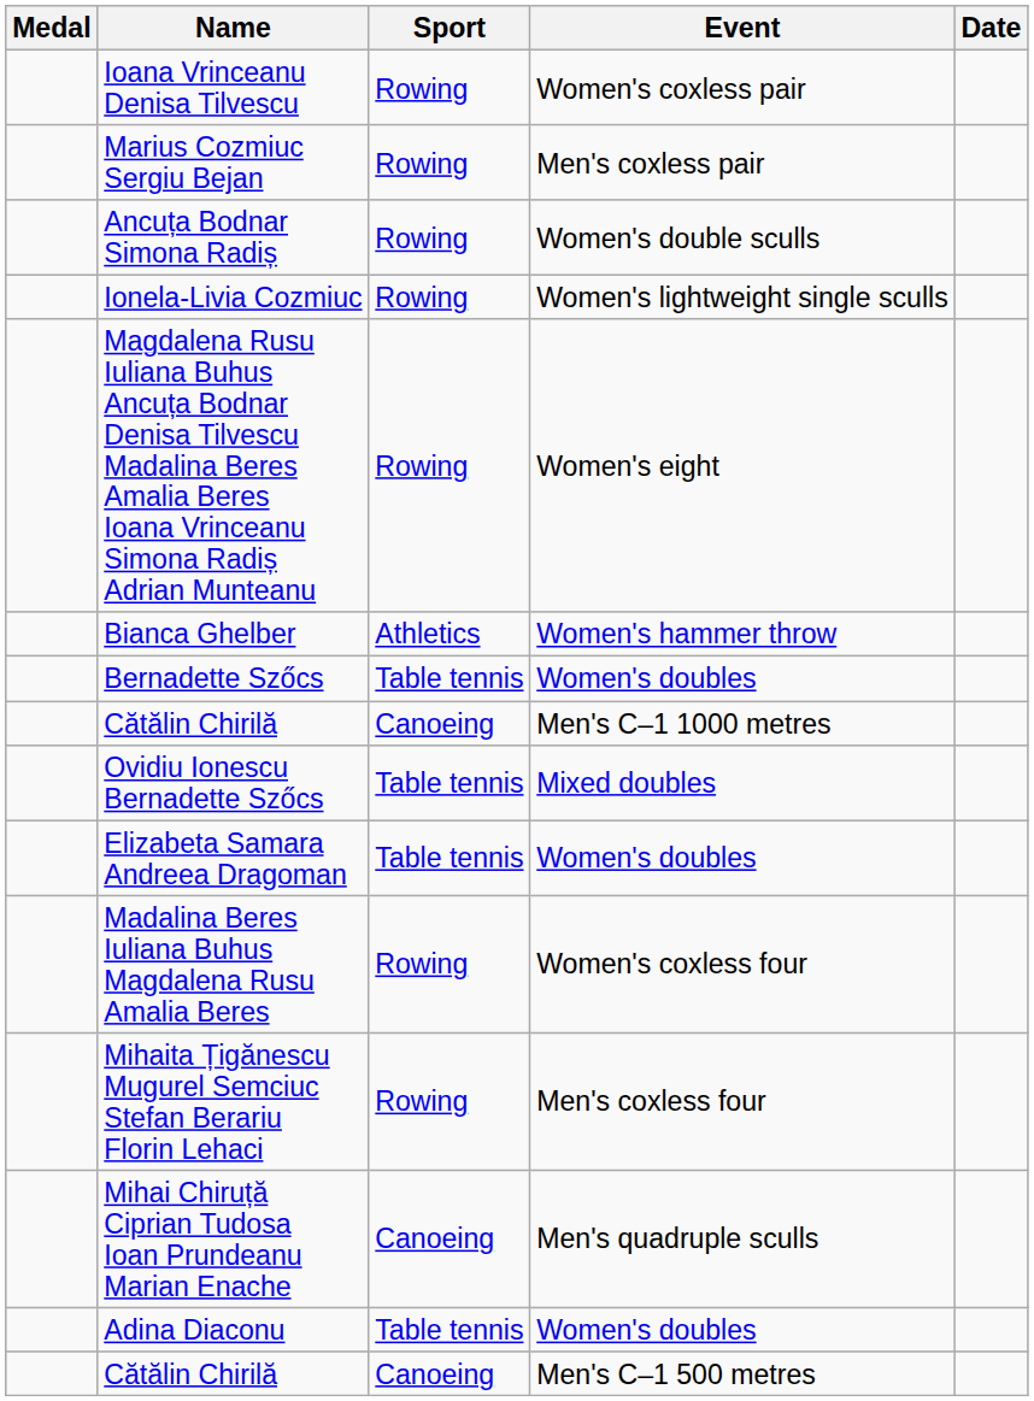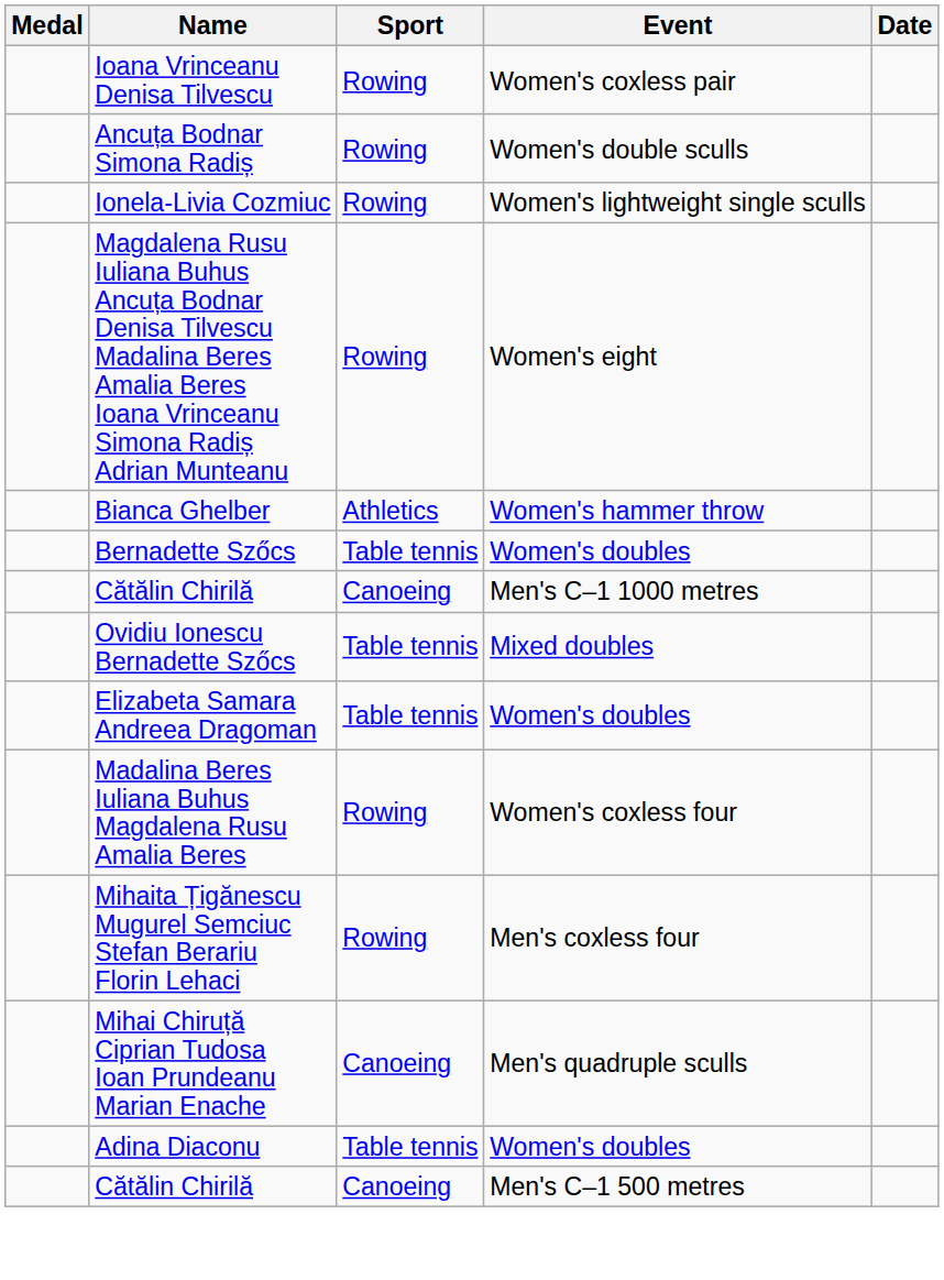- row: Marius Cozmiuc Sergiu Bejan | Rowing | Men's coxless pair
